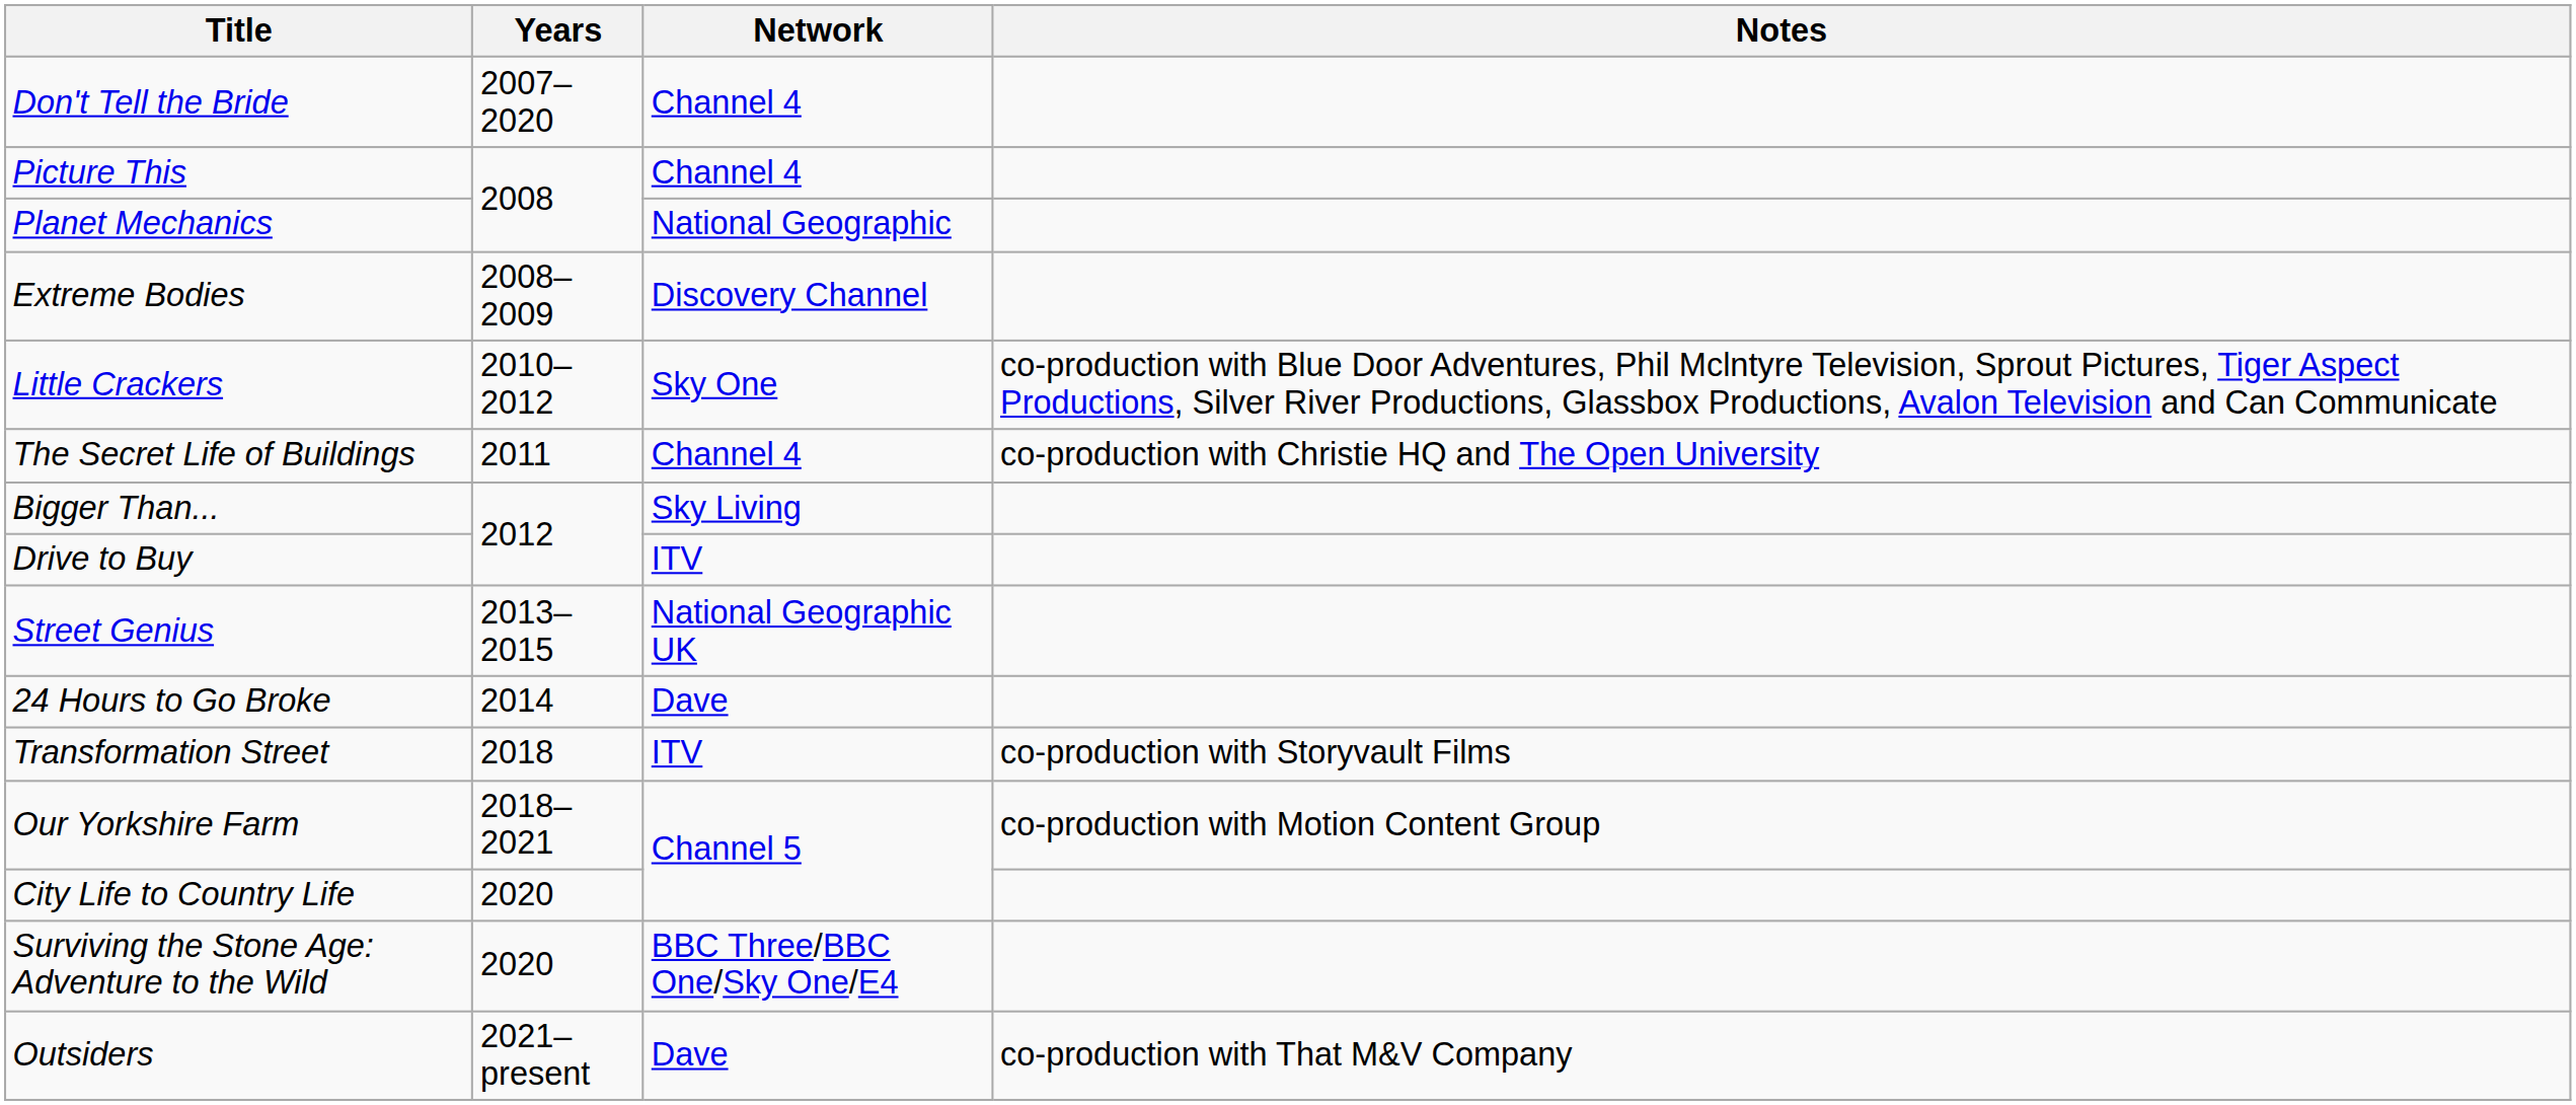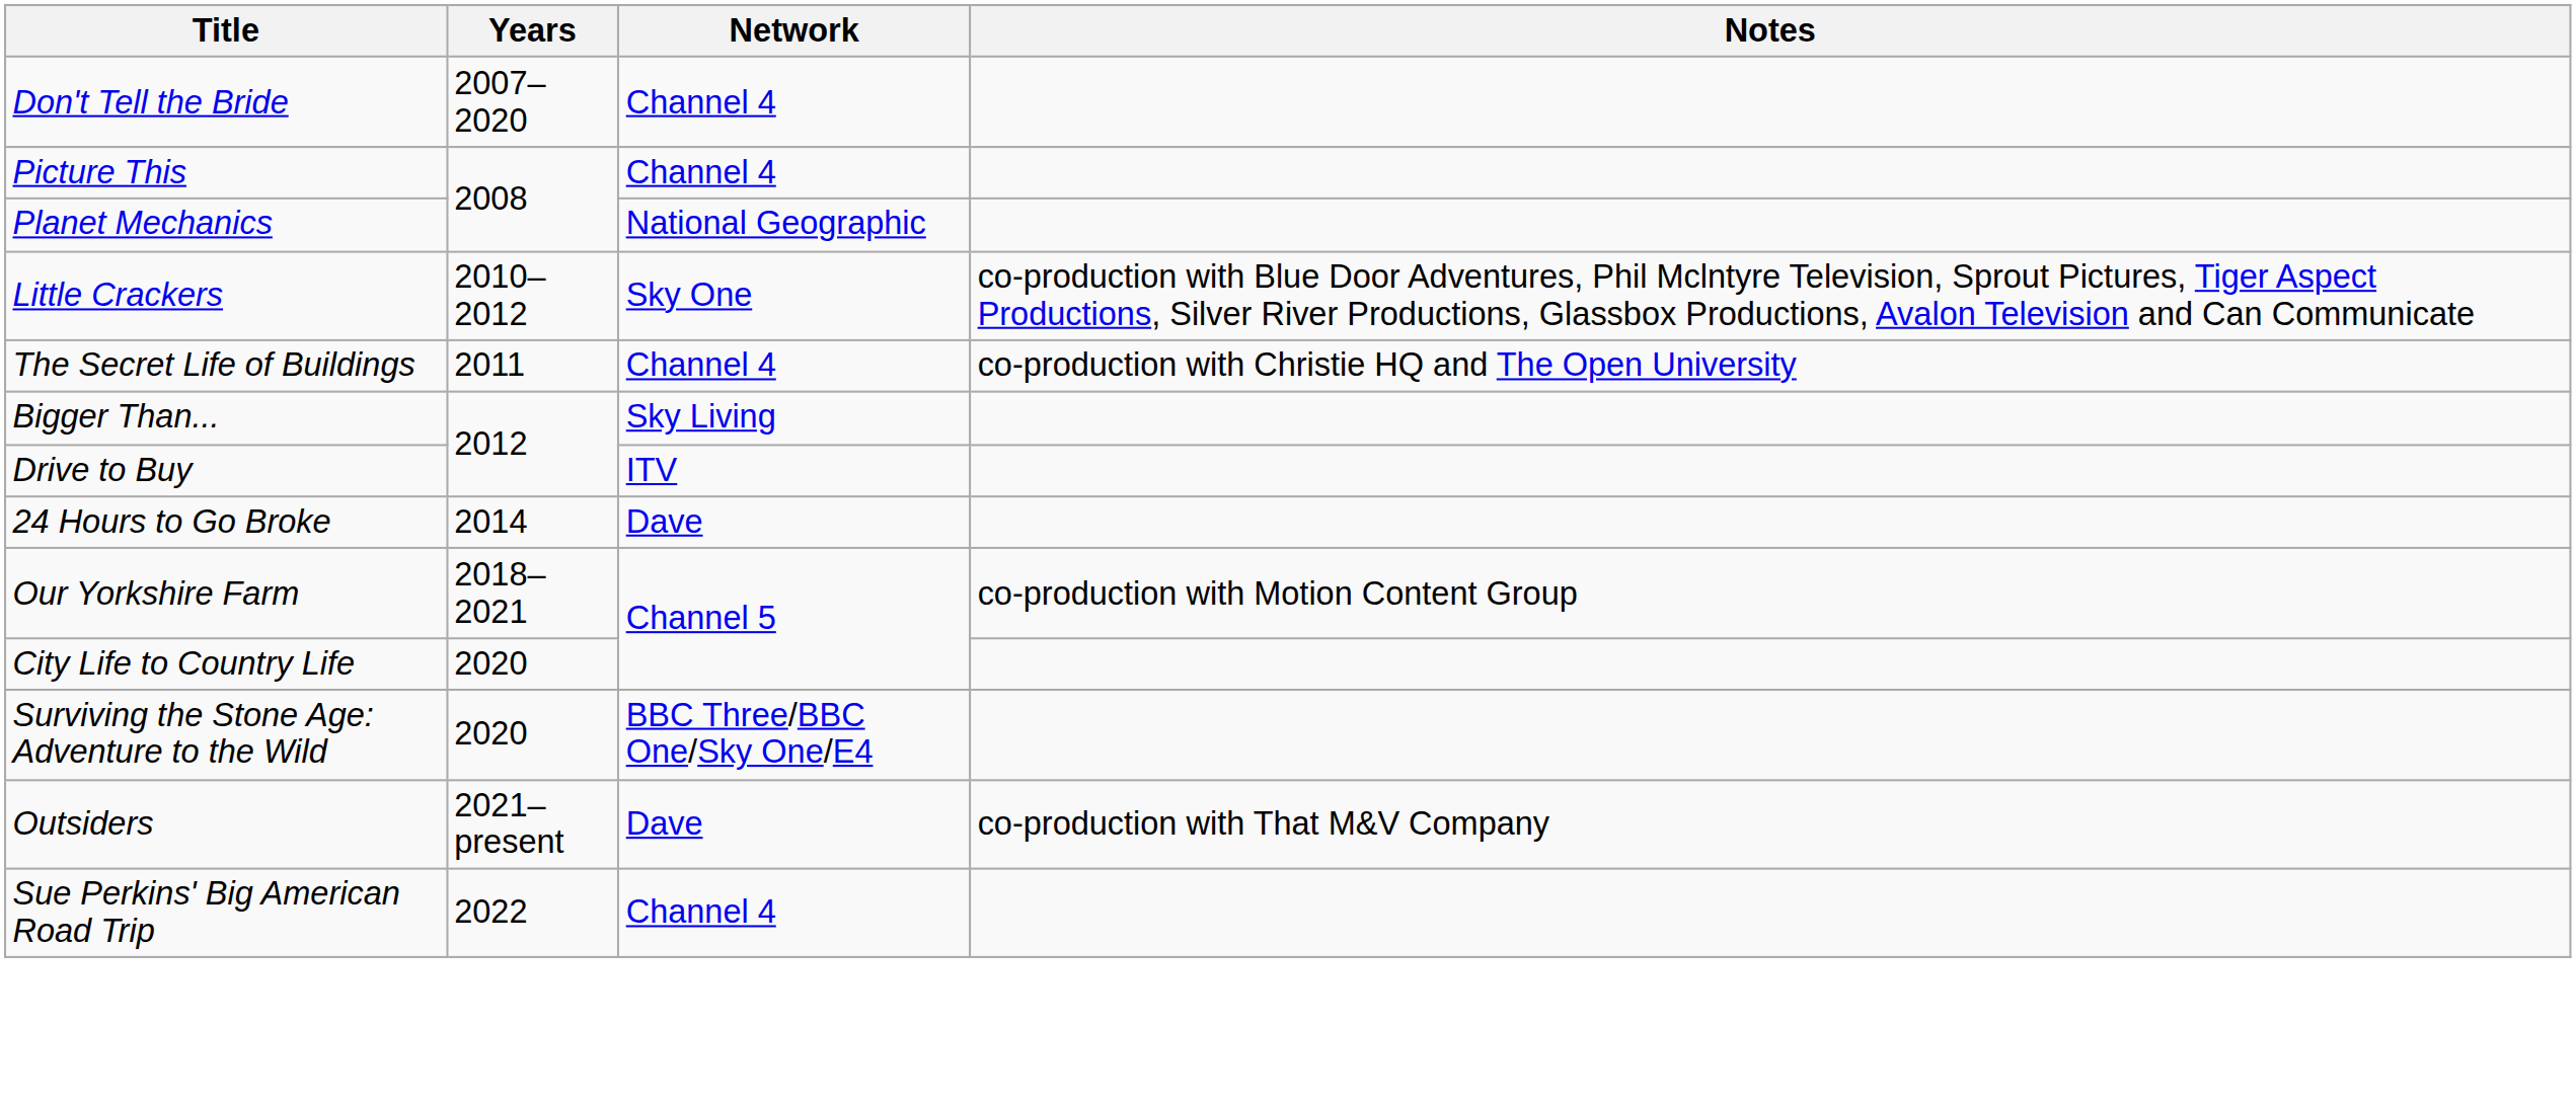- row: Extreme Bodies | 2008–2009 | Discovery Channel
- row: Street Genius | 2013–2015 | National Geographic UK
- row: Transformation Street | 2018 | ITV | co-production with Storyvault Films
+ row: Sue Perkins' Big American Road Trip | 2022 | Channel 4
